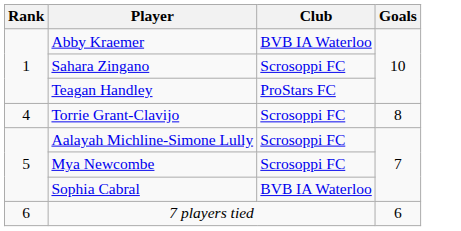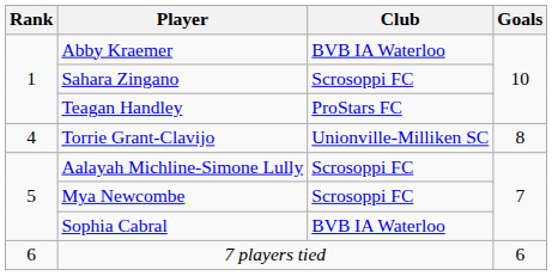Torrie Grant-Clavijo | Club: Scrosoppi FC -> Unionville-Milliken SC
